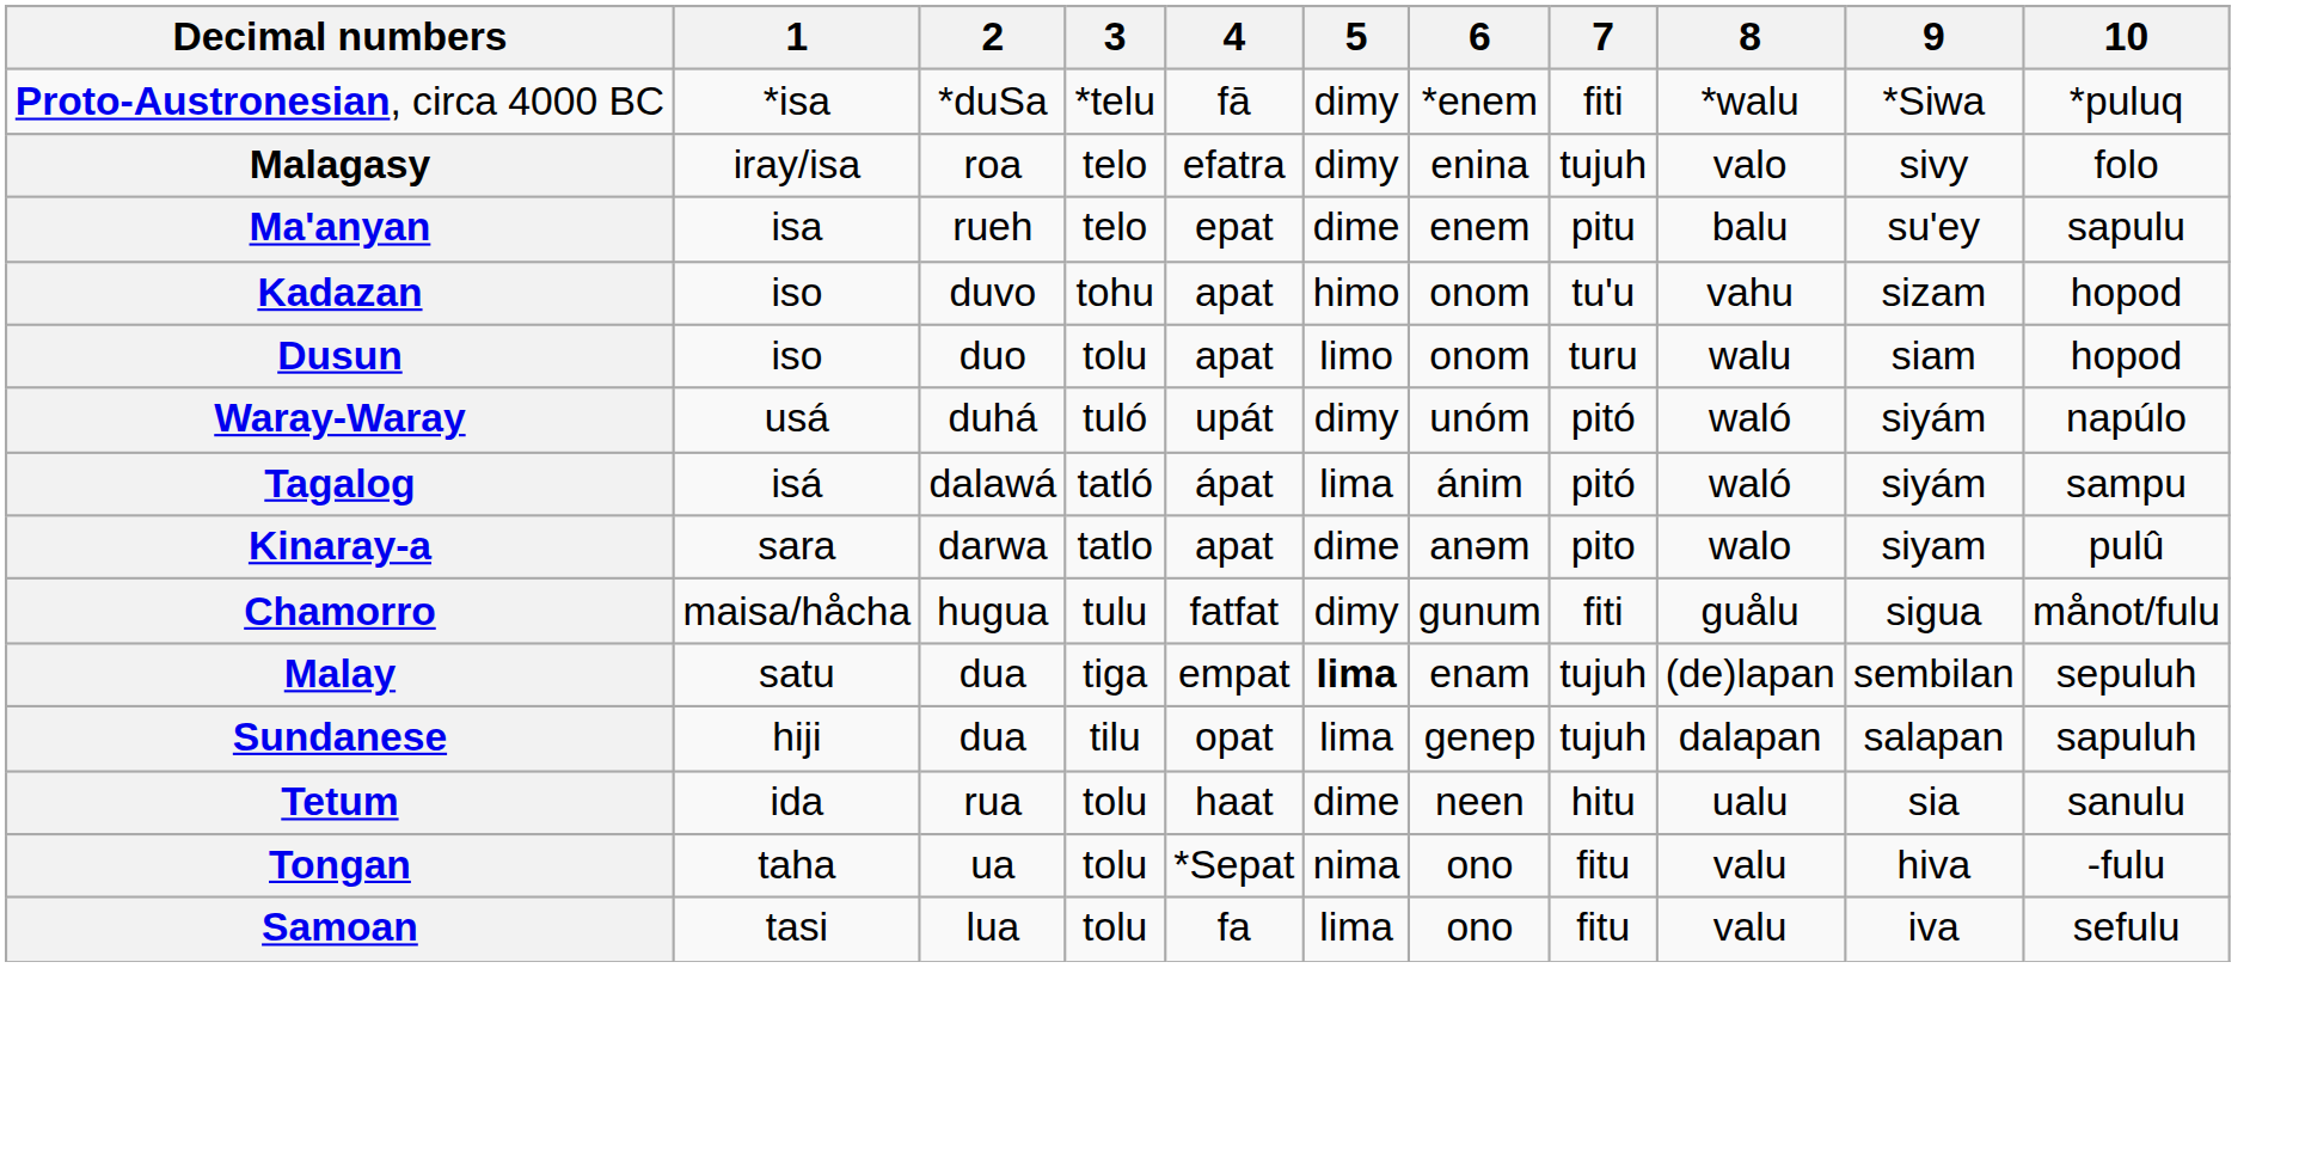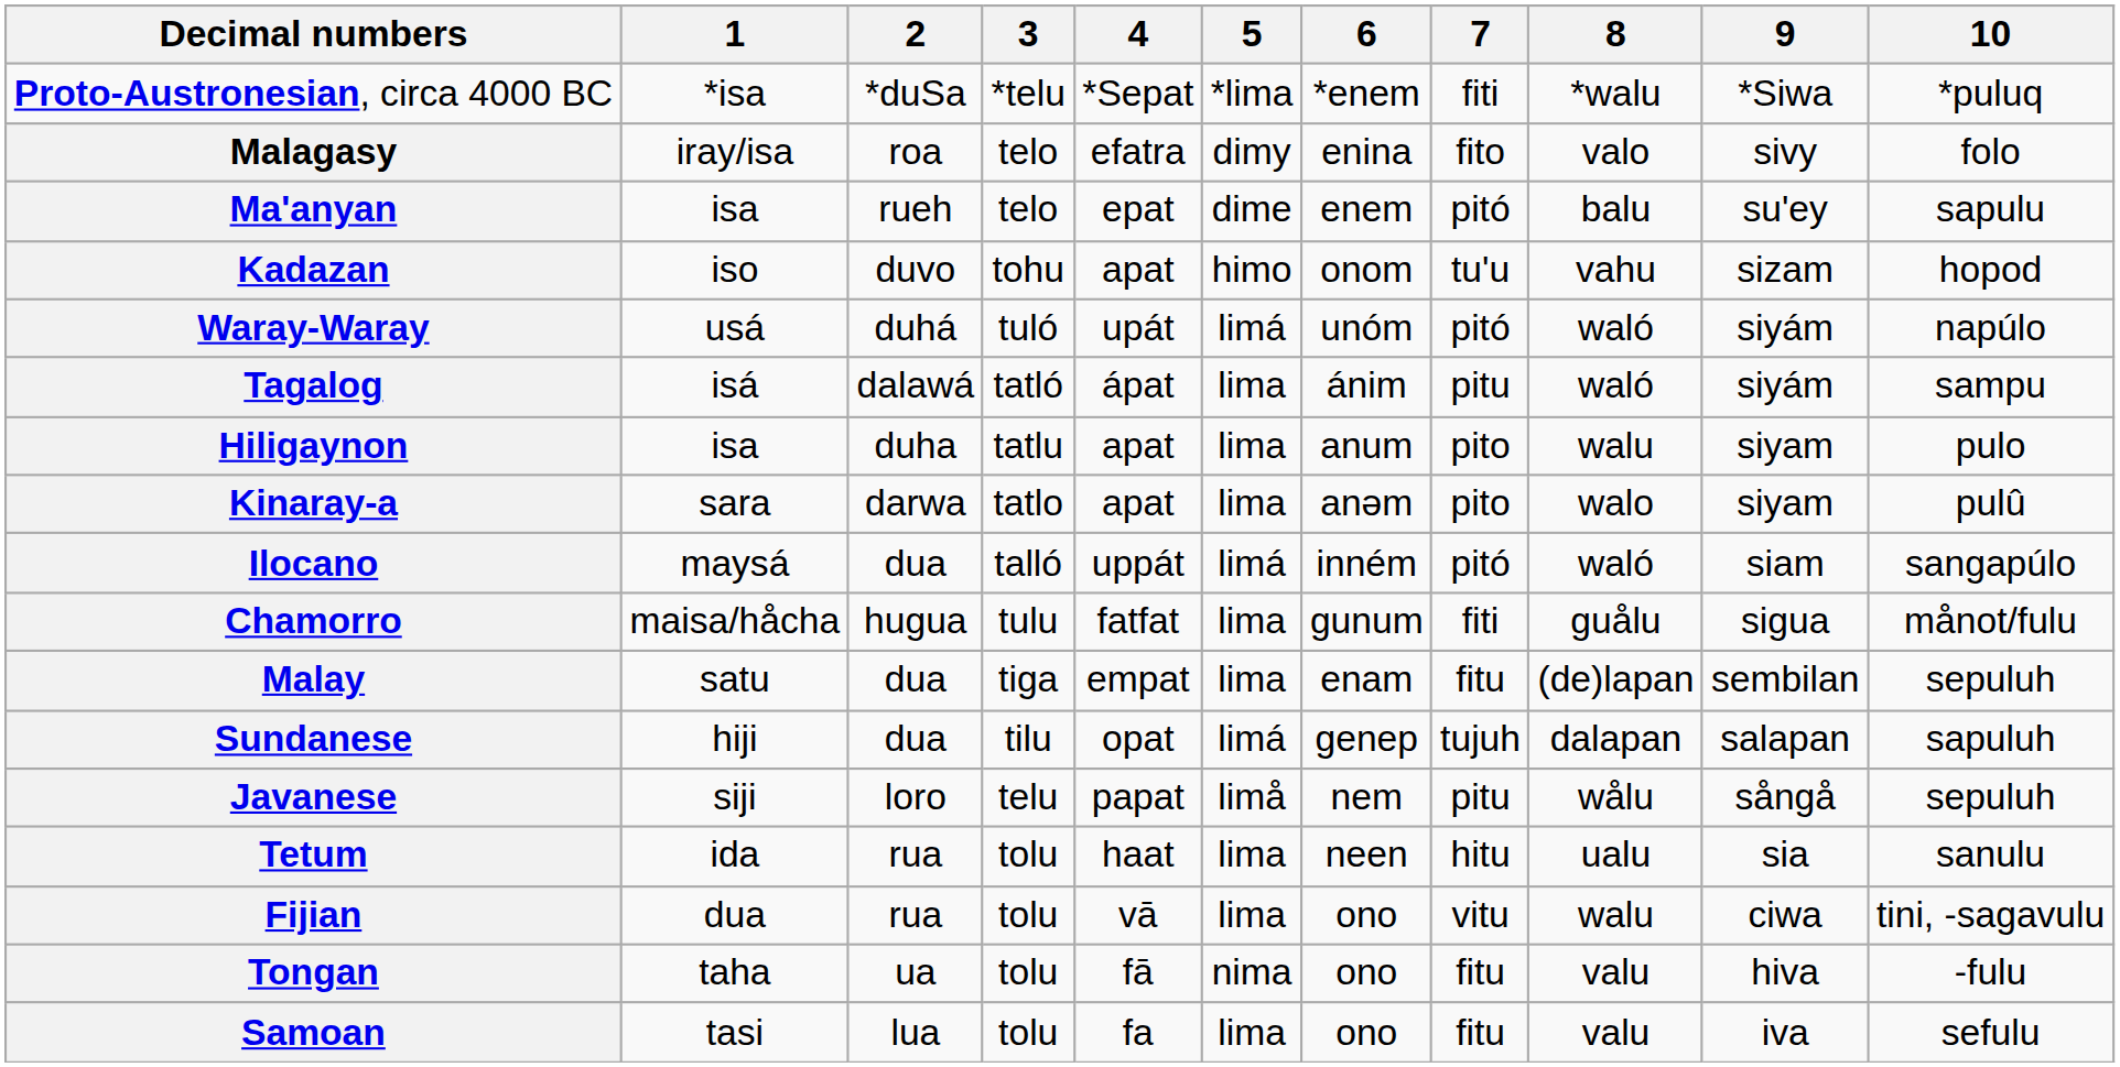Proto-Austronesian, circa 4000 BC | 4: fā -> *Sepat
Proto-Austronesian, circa 4000 BC | 5: dimy -> *lima
Malagasy | 7: tujuh -> fito
Ma'anyan | 7: pitu -> pitó
- row: Dusun | iso | duo | tolu | apat | limo | onom | turu | walu | siam | hopod
Waray-Waray | 5: dimy -> limá
Tagalog | 7: pitó -> pitu
+ row: Hiligaynon | isa | duha | tatlu | apat | lima | anum | pito | walu | siyam | pulo
Kinaray-a | 5: dime -> lima
+ row: Ilocano | maysá | dua | talló | uppát | limá | inném | pitó | waló | siam | sangapúlo
Chamorro | 5: dimy -> lima
Malay | 5: bold -> normal
Malay | 7: tujuh -> fitu
Sundanese | 5: lima -> limá
+ row: Javanese | siji | loro | telu | papat | limå | nem | pitu | wålu | sångå | sepuluh
Tetum | 5: dime -> lima
+ row: Fijian | dua | rua | tolu | vā | lima | ono | vitu | walu | ciwa | tini, -sagavulu
Tongan | 4: *Sepat -> fā
